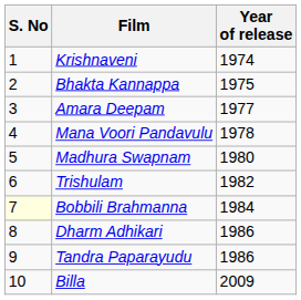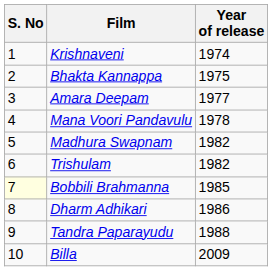Madhura Swapnam | Year of release: 1980 -> 1982
Bobbili Brahmanna | Year of release: 1984 -> 1985
Tandra Paparayudu | Year of release: 1986 -> 1988
